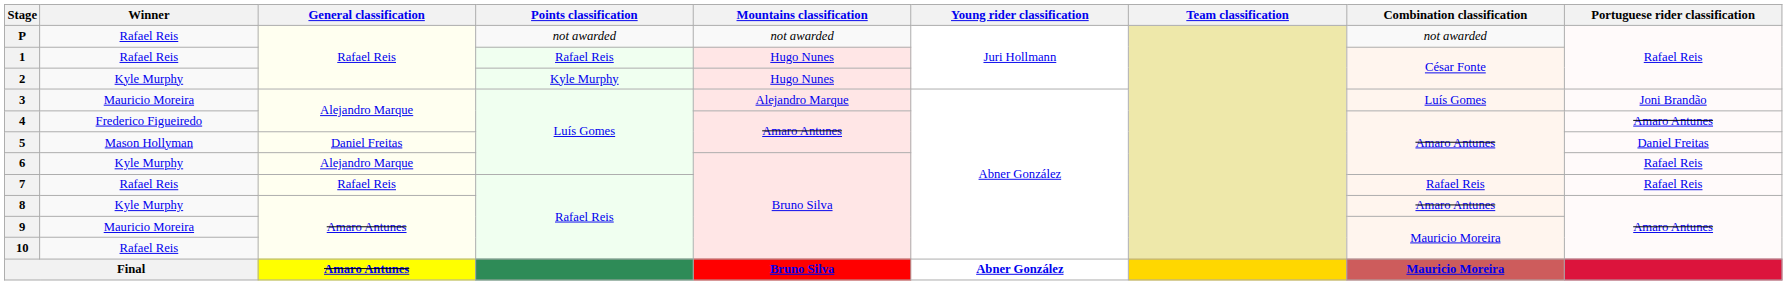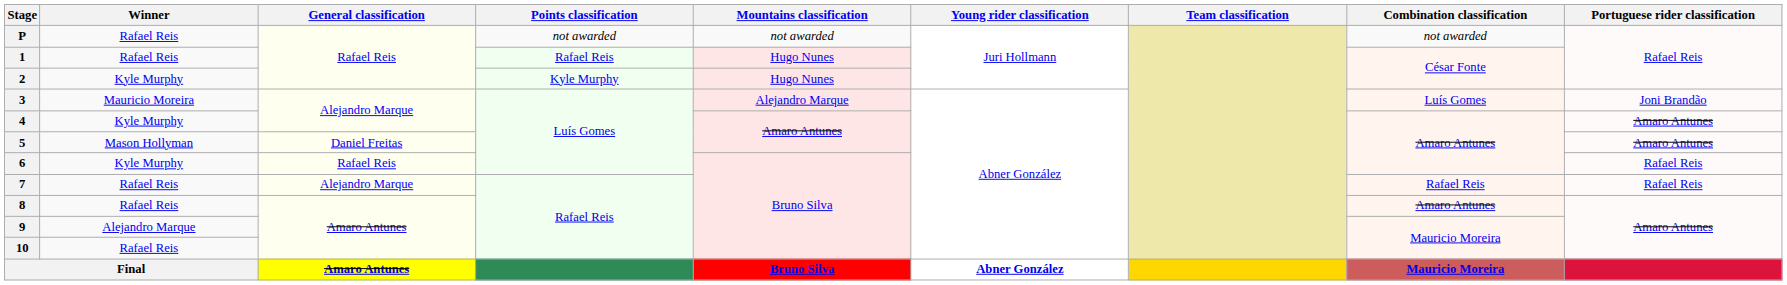4 | Winner: Frederico Figueiredo -> Kyle Murphy
5 | Portuguese rider classification: Daniel Freitas -> Amaro Antunes
6 | General classification: Alejandro Marque -> Rafael Reis
7 | General classification: Rafael Reis -> Alejandro Marque
8 | Winner: Kyle Murphy -> Rafael Reis
9 | Winner: Mauricio Moreira -> Alejandro Marque
